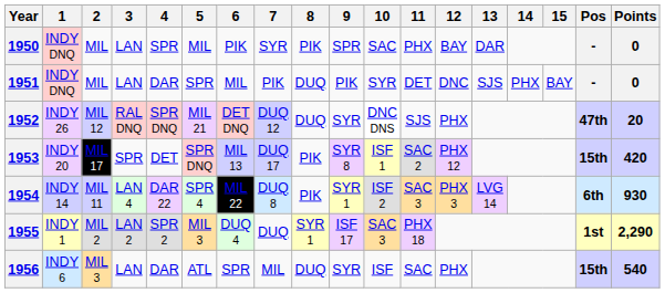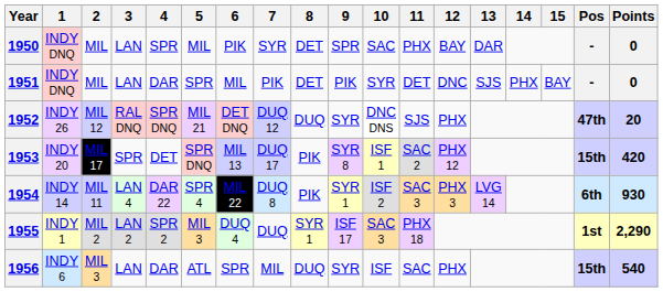1950 | 8: PIK -> DET
1951 | 8: DUQ -> DET
